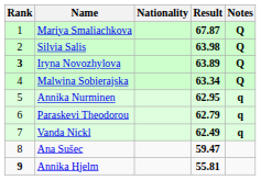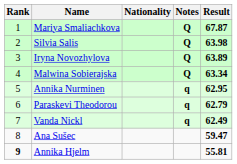columns swapped: Result <-> Notes
Iryna Novozhylova | Rank: bold -> normal
